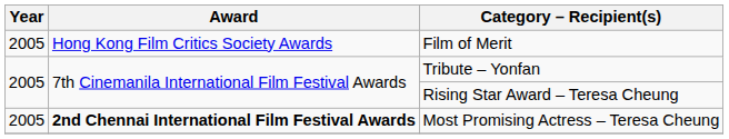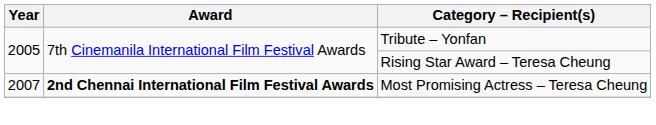- row: 2005 | Hong Kong Film Critics Society Awards | Film of Merit
Most Promising Actress – Teresa Cheung | Year: 2005 -> 2007
